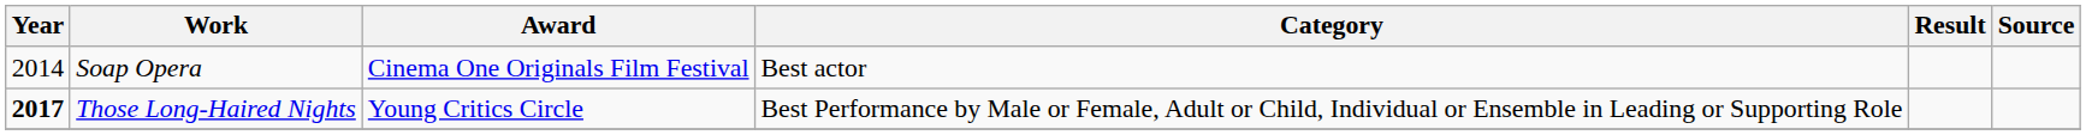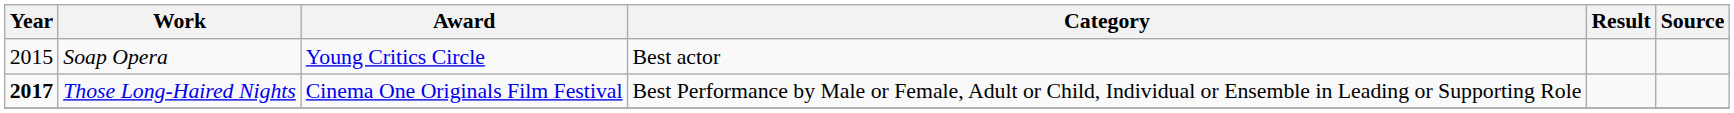Soap Opera | Year: 2014 -> 2015
Soap Opera | Award: Cinema One Originals Film Festival -> Young Critics Circle
Those Long-Haired Nights | Award: Young Critics Circle -> Cinema One Originals Film Festival
